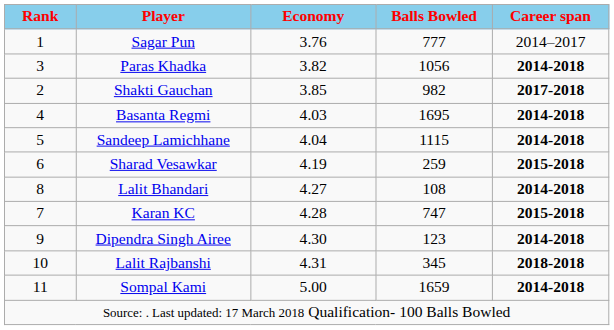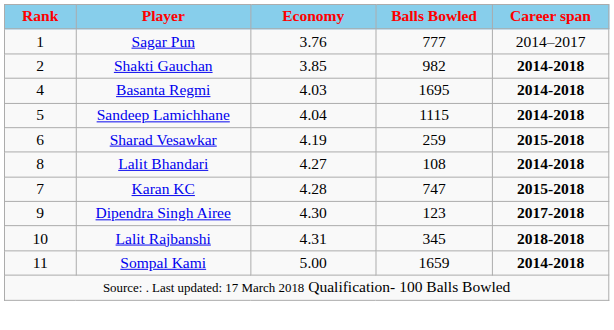- row: 3 | Paras Khadka | 3.82 | 1056 | 2014-2018
Shakti Gauchan | Career span: 2017-2018 -> 2014-2018
Dipendra Singh Airee | Career span: 2014-2018 -> 2017-2018
